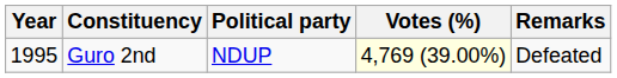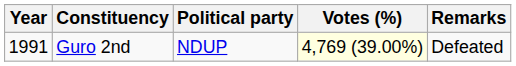Guro 2nd | Year: 1995 -> 1991
